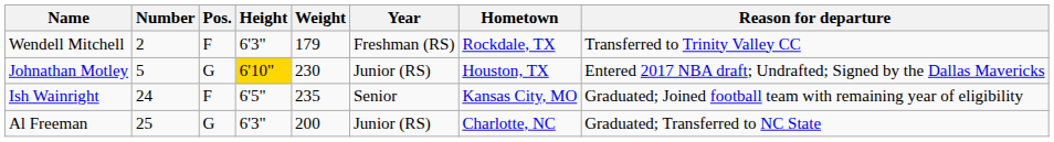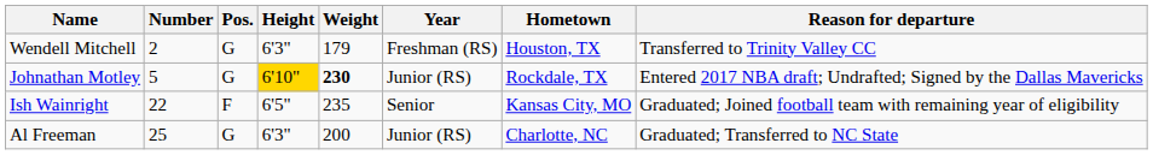Wendell Mitchell | Pos.: F -> G
Wendell Mitchell | Hometown: Rockdale, TX -> Houston, TX
Johnathan Motley | Weight: normal -> bold
Johnathan Motley | Hometown: Houston, TX -> Rockdale, TX
Ish Wainright | Number: 24 -> 22
